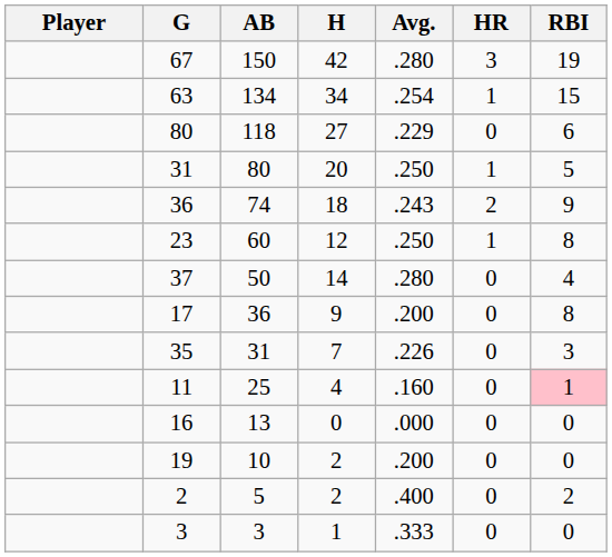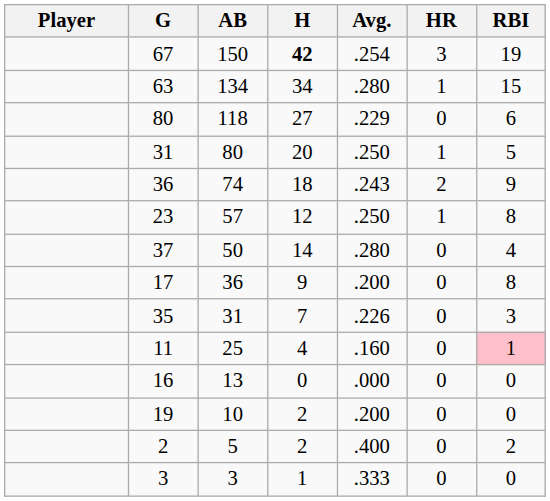67 | H: normal -> bold
67 | Avg.: .280 -> .254
63 | Avg.: .254 -> .280
23 | AB: 60 -> 57
